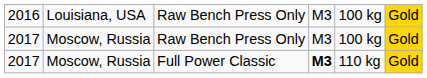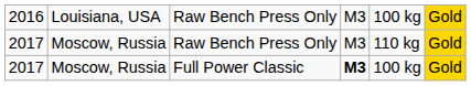2017 / Raw Bench Press Only | column 5: 100 kg -> 110 kg
Full Power Classic | column 5: 110 kg -> 100 kg
